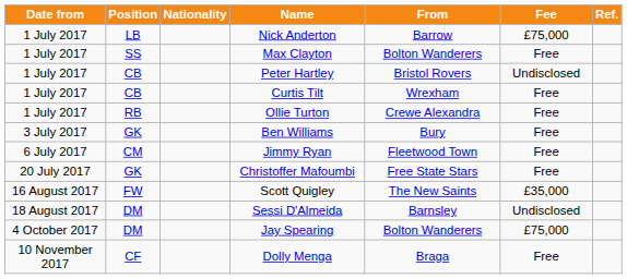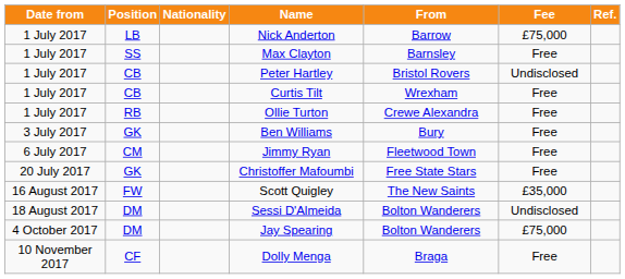Max Clayton | From: Bolton Wanderers -> Barnsley
Sessi D'Almeida | From: Barnsley -> Bolton Wanderers
